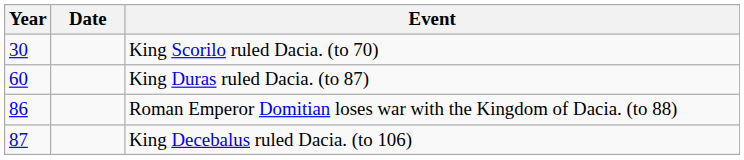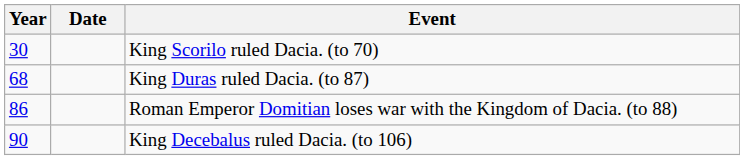King Duras ruled Dacia. (to 87) | Year: 60 -> 68
King Decebalus ruled Dacia. (to 106) | Year: 87 -> 90
